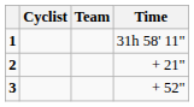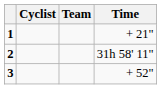1 | Time: 31h 58' 11" -> + 21"
2 | Time: + 21" -> 31h 58' 11"
